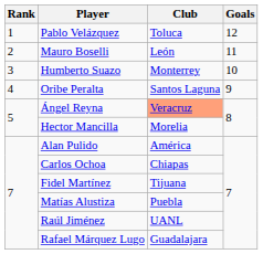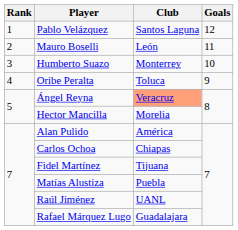Pablo Velázquez | Club: Toluca -> Santos Laguna
Oribe Peralta | Club: Santos Laguna -> Toluca
